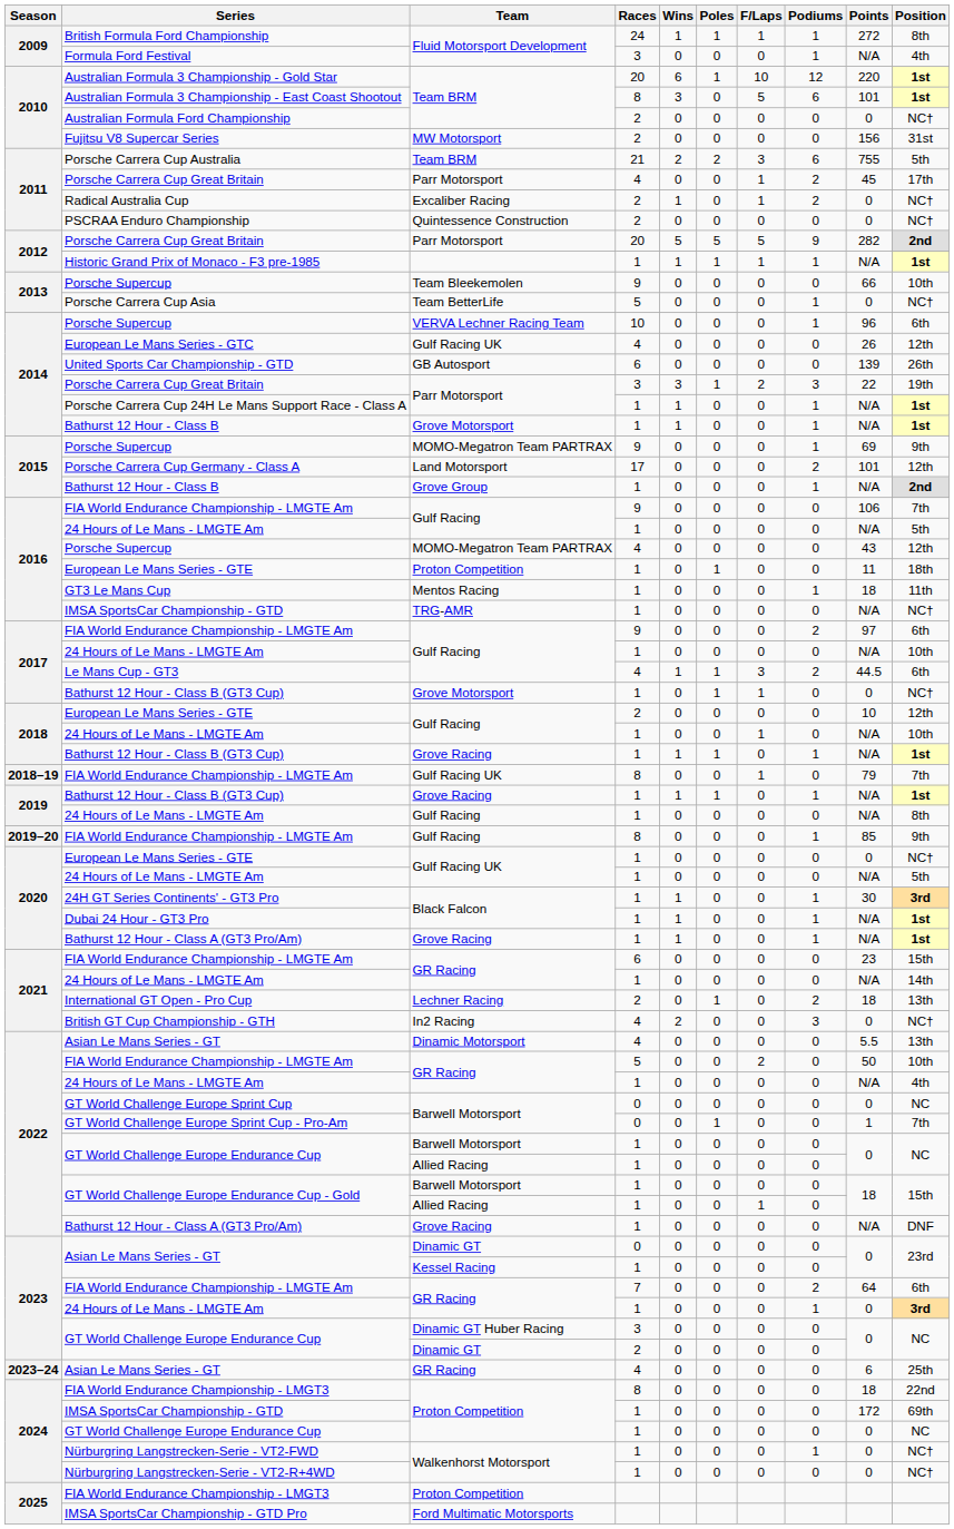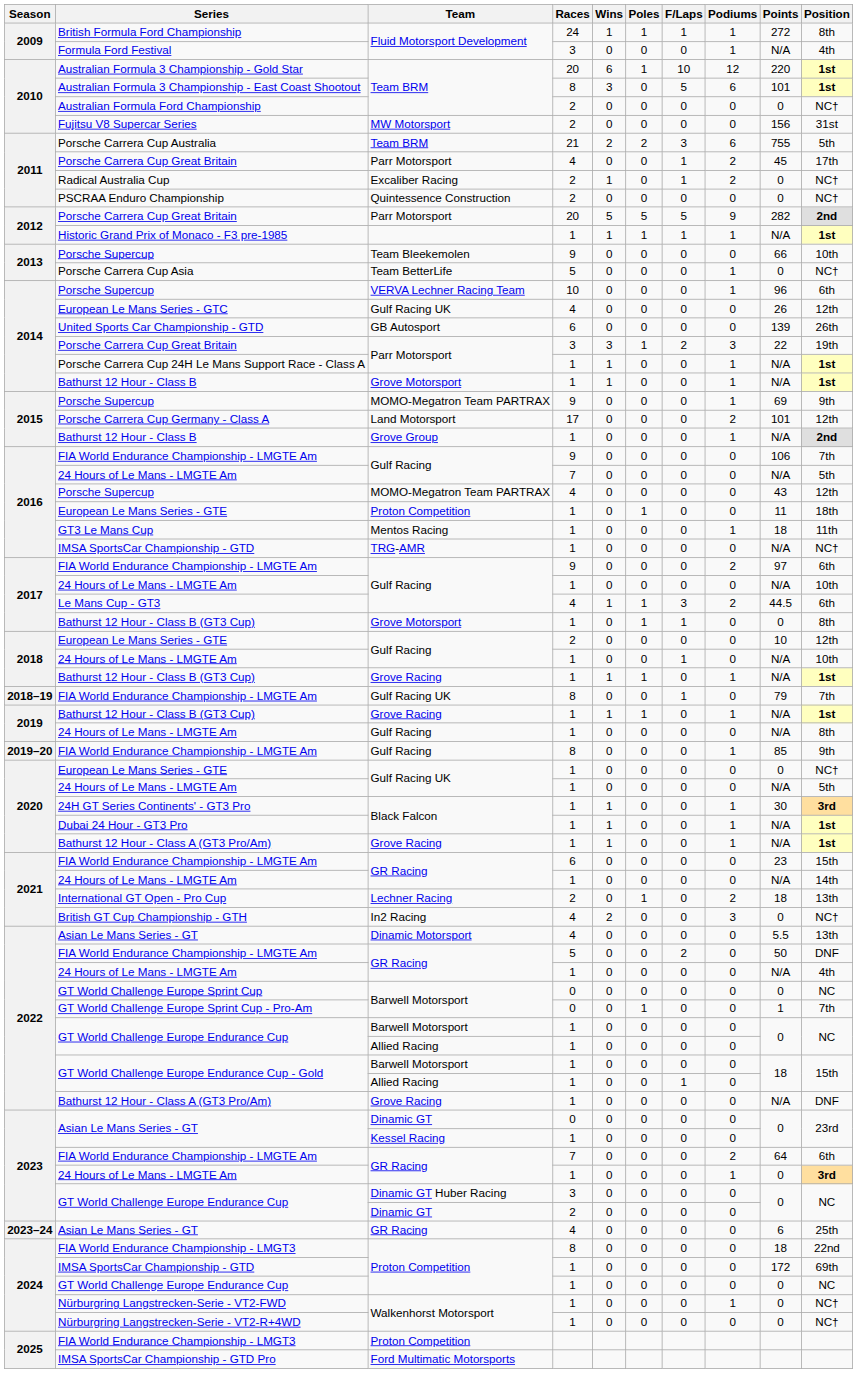2016 / 24 Hours of Le Mans - LMGTE Am | Races: 1 -> 7
2017 / Bathurst 12 Hour - Class B (GT3 Cup) | Position: NC† -> 8th
2022 / FIA World Endurance Championship - LMGTE Am | Position: 10th -> DNF
